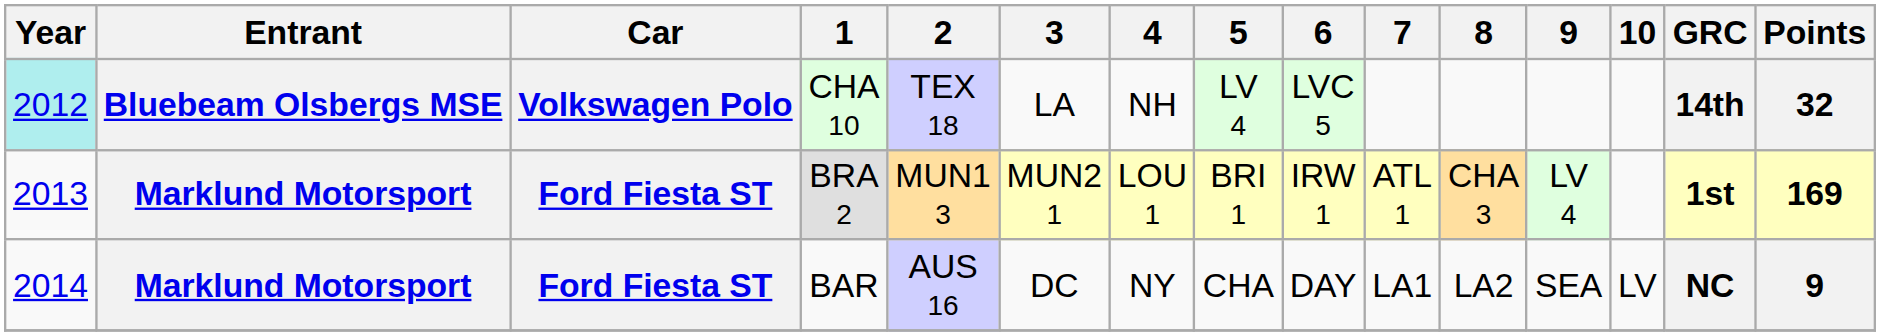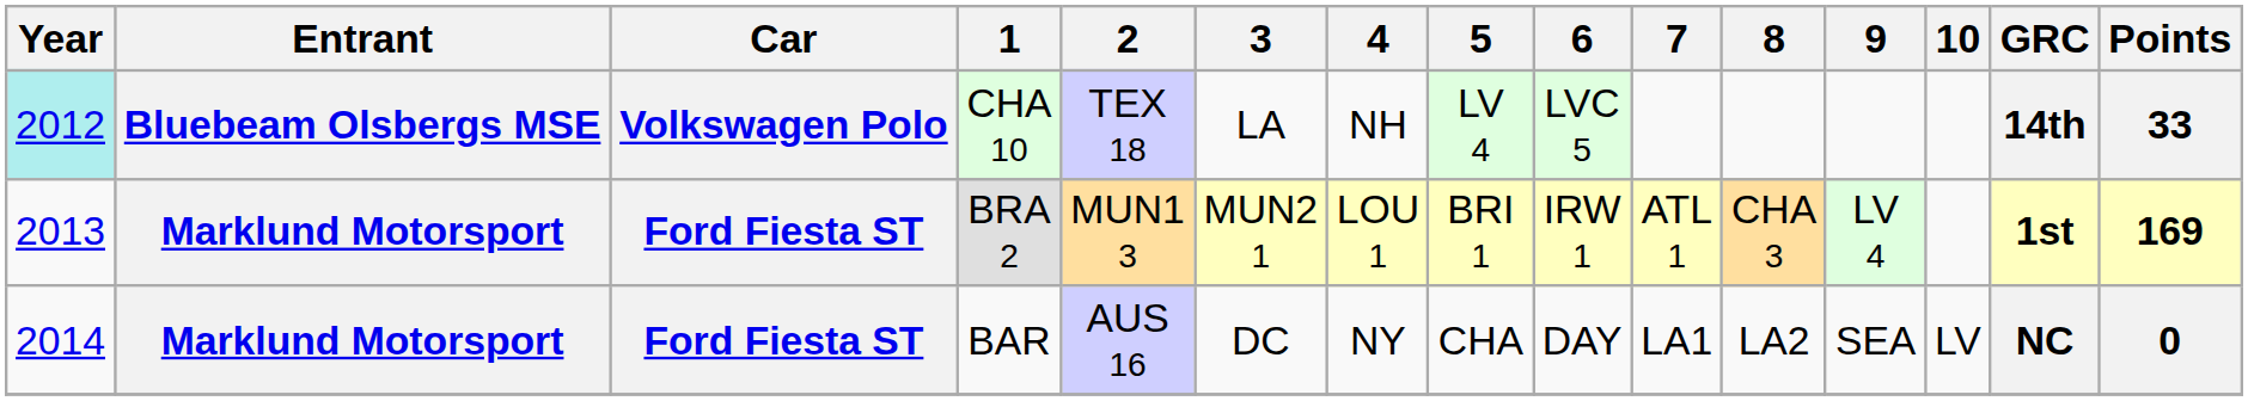CHA 10 | Points: 32 -> 33
BAR | Points: 9 -> 0
